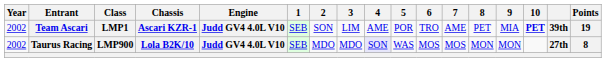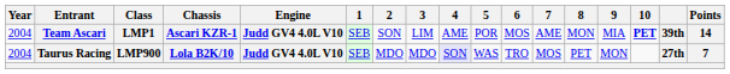Team Ascari | Year: 2002 -> 2004
Team Ascari | 6: TRO -> MOS
Team Ascari | 8: PET -> MON
Team Ascari | Points: 19 -> 14
Taurus Racing | Year: 2002 -> 2004
Taurus Racing | 6: MOS -> TRO
Taurus Racing | 8: MON -> PET
Taurus Racing | Points: 8 -> 7
